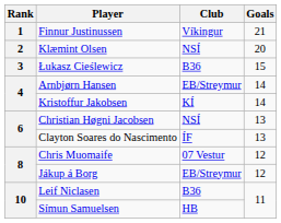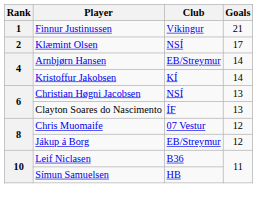Klæmint Olsen | Goals: 20 -> 17
- row: 3 | Łukasz Cieślewicz | B36 | 15
